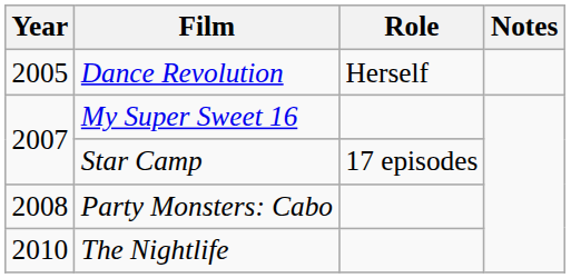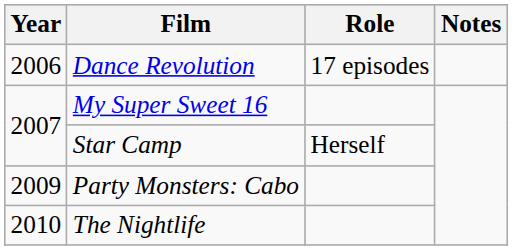Dance Revolution | Year: 2005 -> 2006
Dance Revolution | Role: Herself -> 17 episodes
Star Camp | Role: 17 episodes -> Herself
Party Monsters: Cabo | Year: 2008 -> 2009
